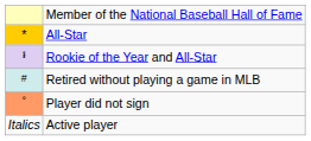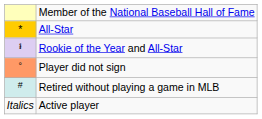rows swapped: Retired without playing a game in MLB <-> Player did not sign
